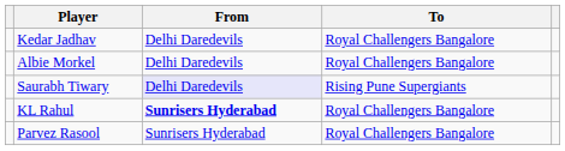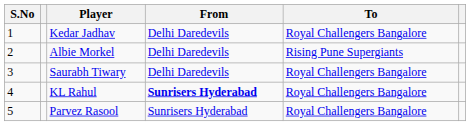+ column: S.No | 1 | 2 | 3 | 4 | 5
Albie Morkel | To: Royal Challengers Bangalore -> Rising Pune Supergiants
Saurabh Tiwary | From: lavender background -> no background
Saurabh Tiwary | To: Rising Pune Supergiants -> Royal Challengers Bangalore
